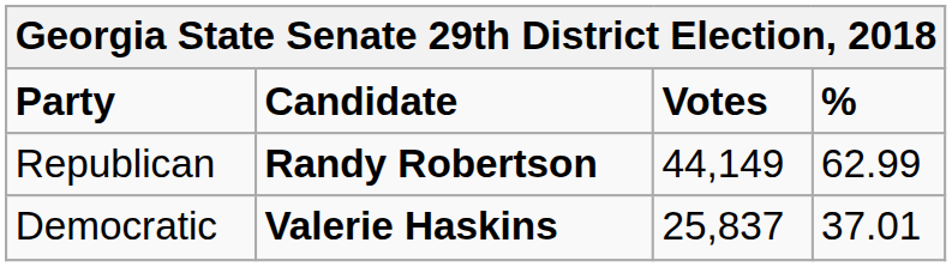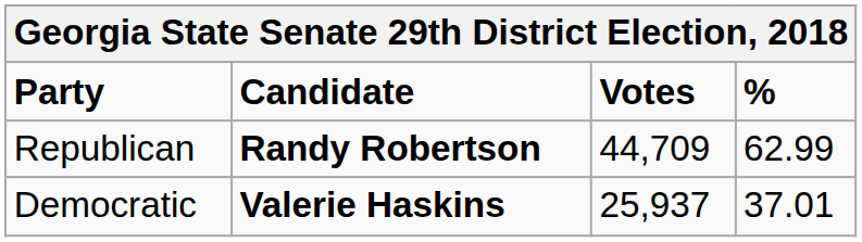Republican | Votes: 44,149 -> 44,709
Democratic | Votes: 25,837 -> 25,937
